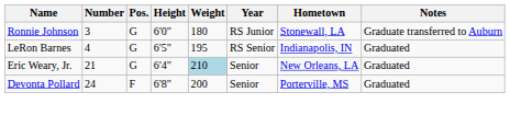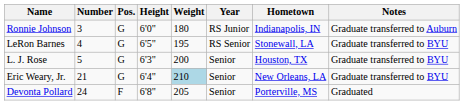Ronnie Johnson | Hometown: Stonewall, LA -> Indianapolis, IN
LeRon Barnes | Hometown: Indianapolis, IN -> Stonewall, LA
LeRon Barnes | Notes: Graduated -> Graduate transferred to BYU
+ row: L. J. Rose | 5 | G | 6'3" | 200 | Senior | Houston, TX | Graduate transferred to BYU
Eric Weary, Jr. | Notes: Graduated -> Graduate transferred to BYU
Devonta Pollard | Weight: 200 -> 205
